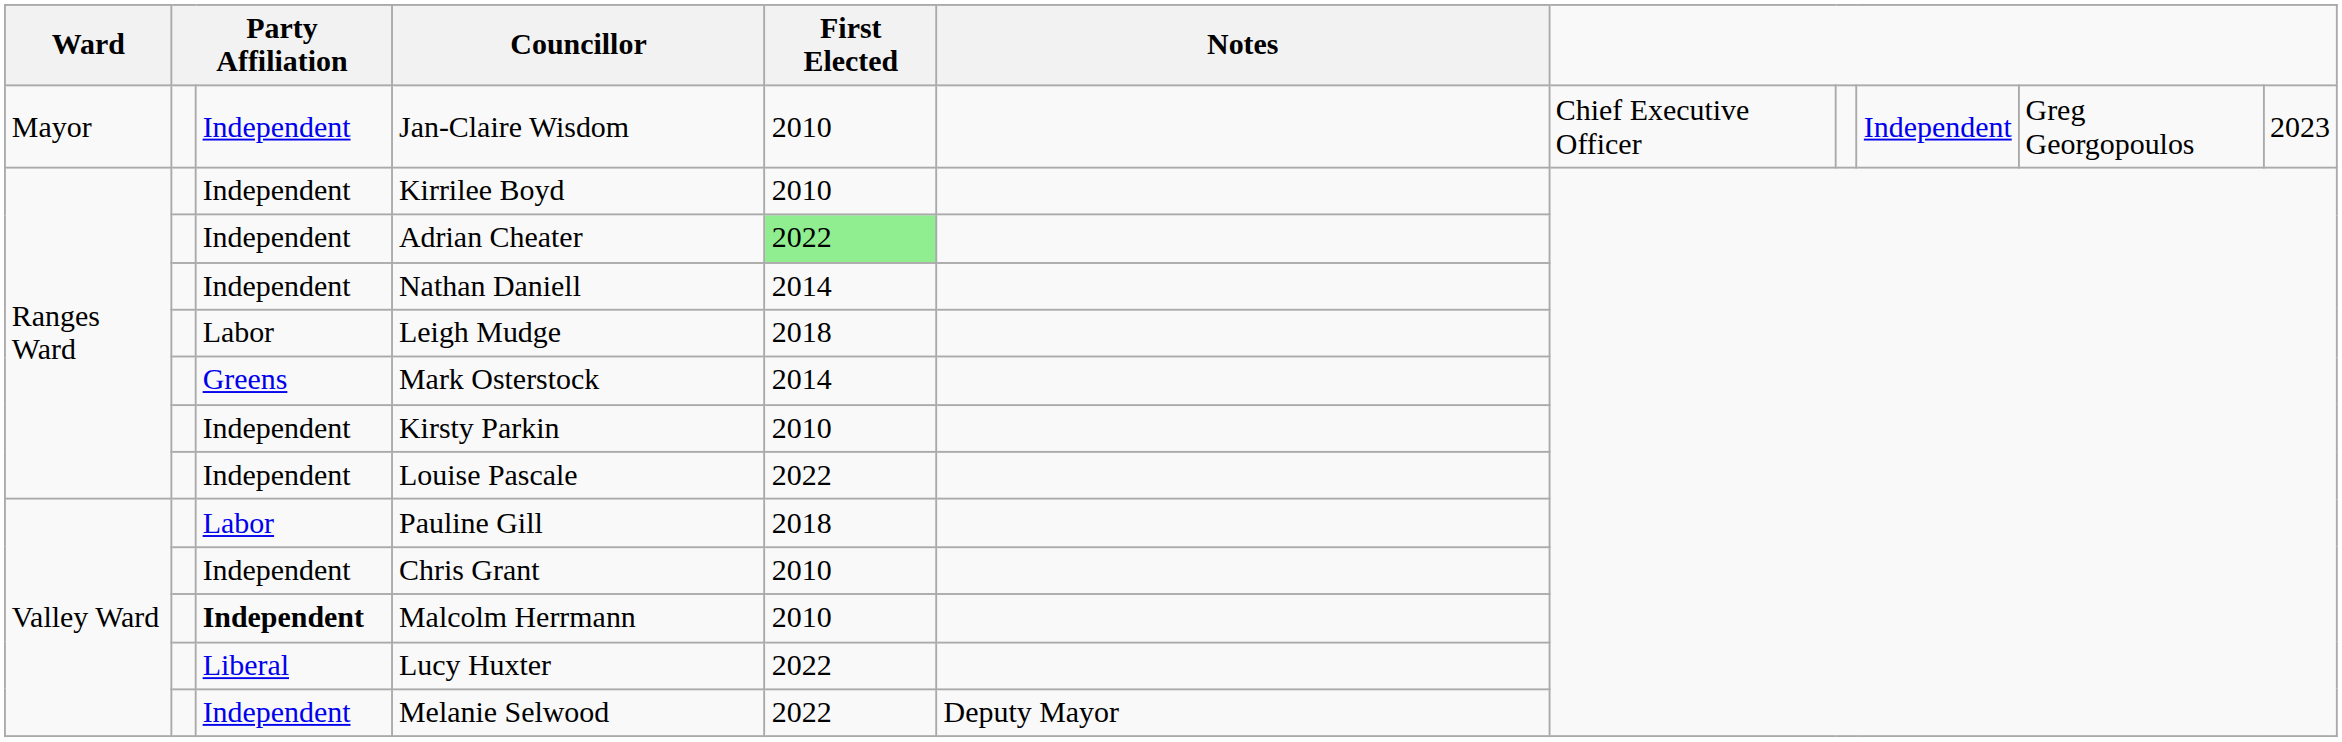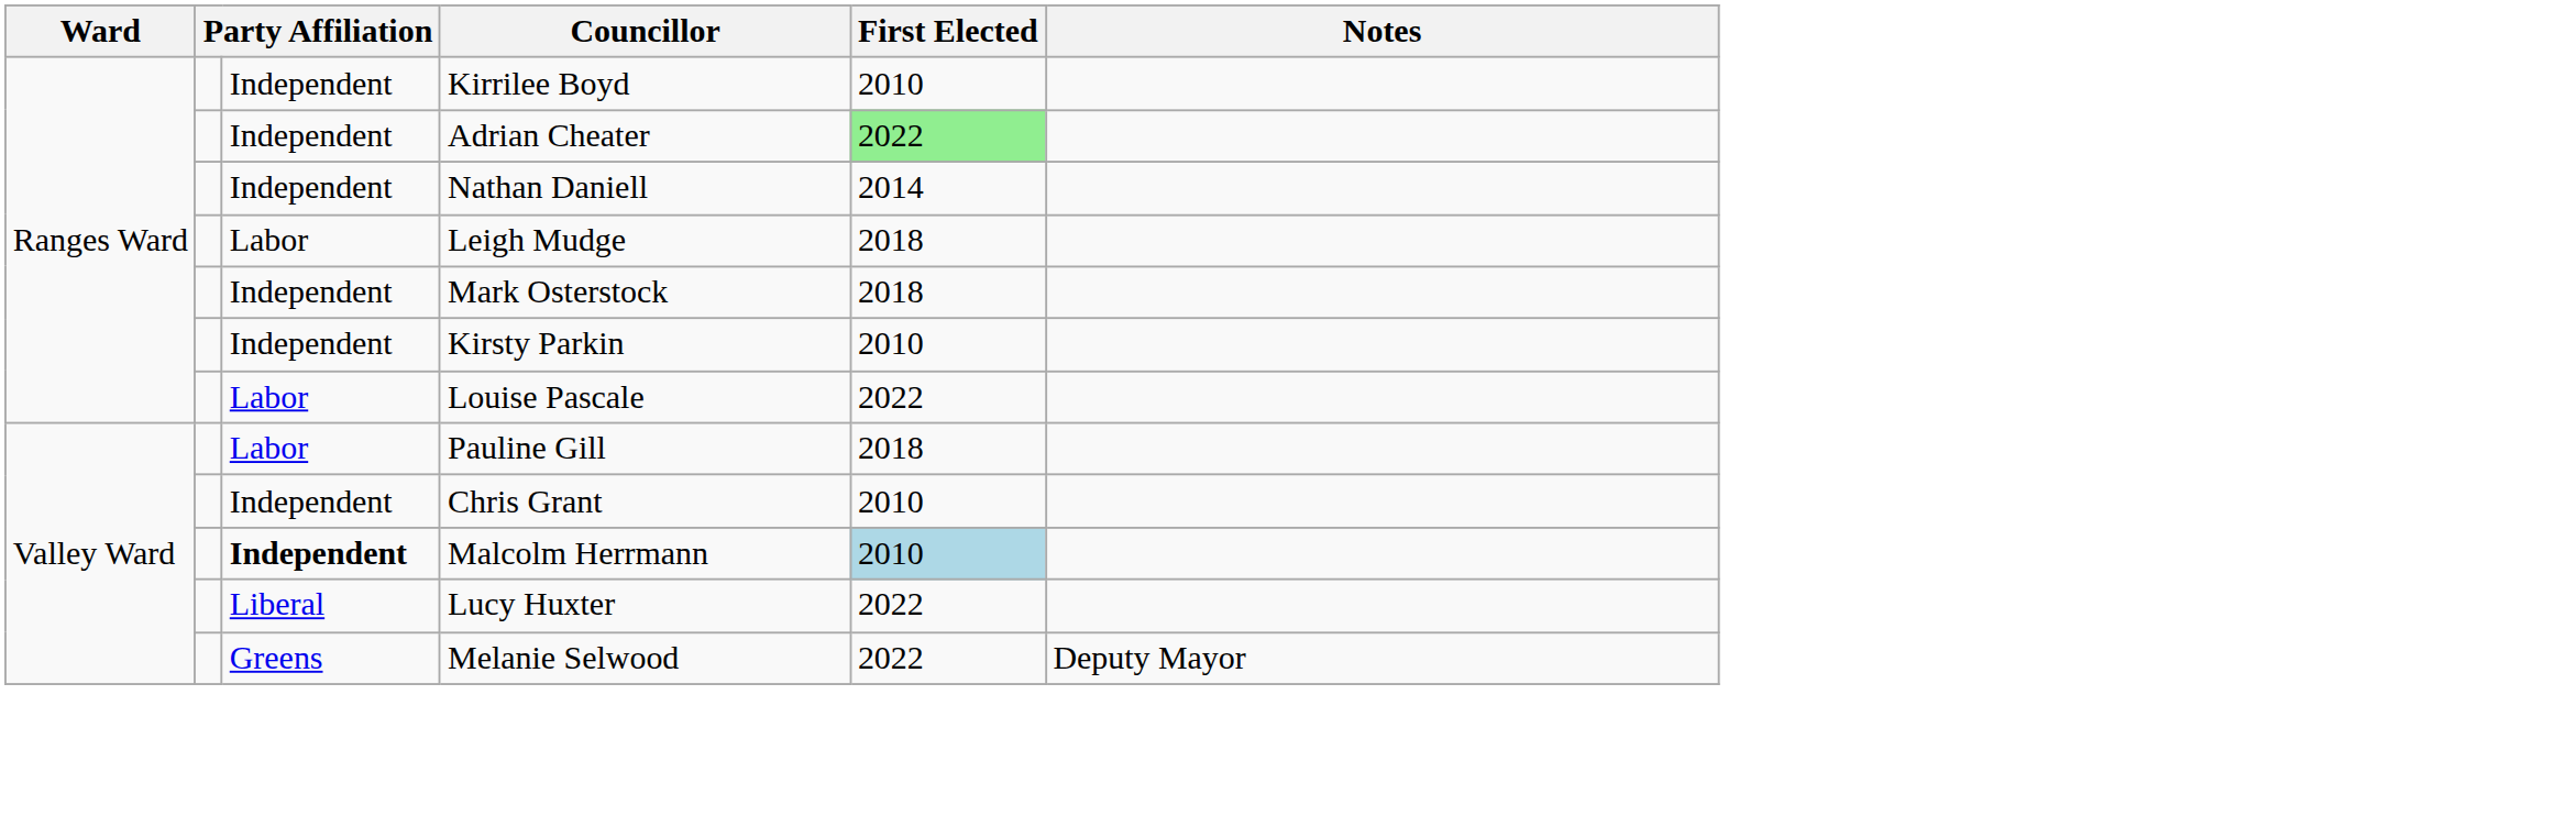- row: Mayor | Independent | Jan-Claire Wisdom | 2010 | Chief Executive Officer | Independent | Greg Georgopoulos | 2023
Mark Osterstock | column 3: Greens -> Independent
Mark Osterstock | First Elected: 2014 -> 2018
Louise Pascale | column 3: Independent -> Labor
Malcolm Herrmann | First Elected: no background -> lightblue background
Melanie Selwood | column 3: Independent -> Greens
